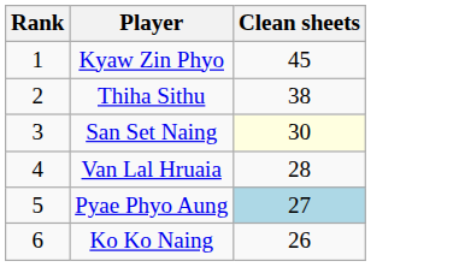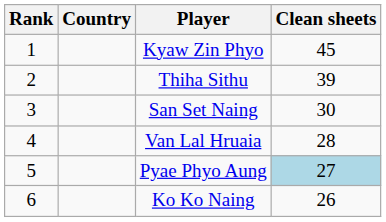+ column: Country
Thiha Sithu | Clean sheets: 38 -> 39
San Set Naing | Clean sheets: lightyellow background -> no background
